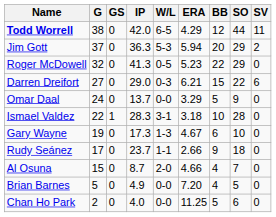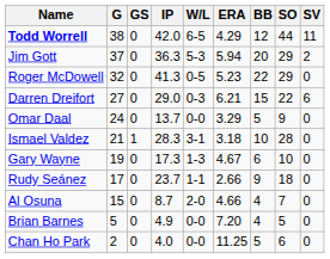Ismael Valdez | G: 22 -> 21
